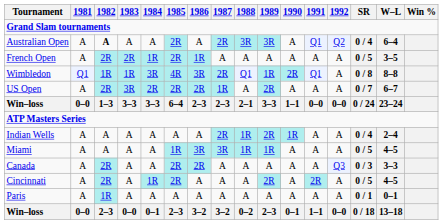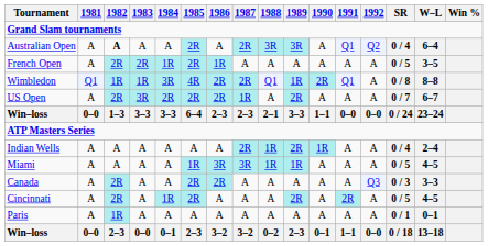Wimbledon | 1986: 3R -> 2R
